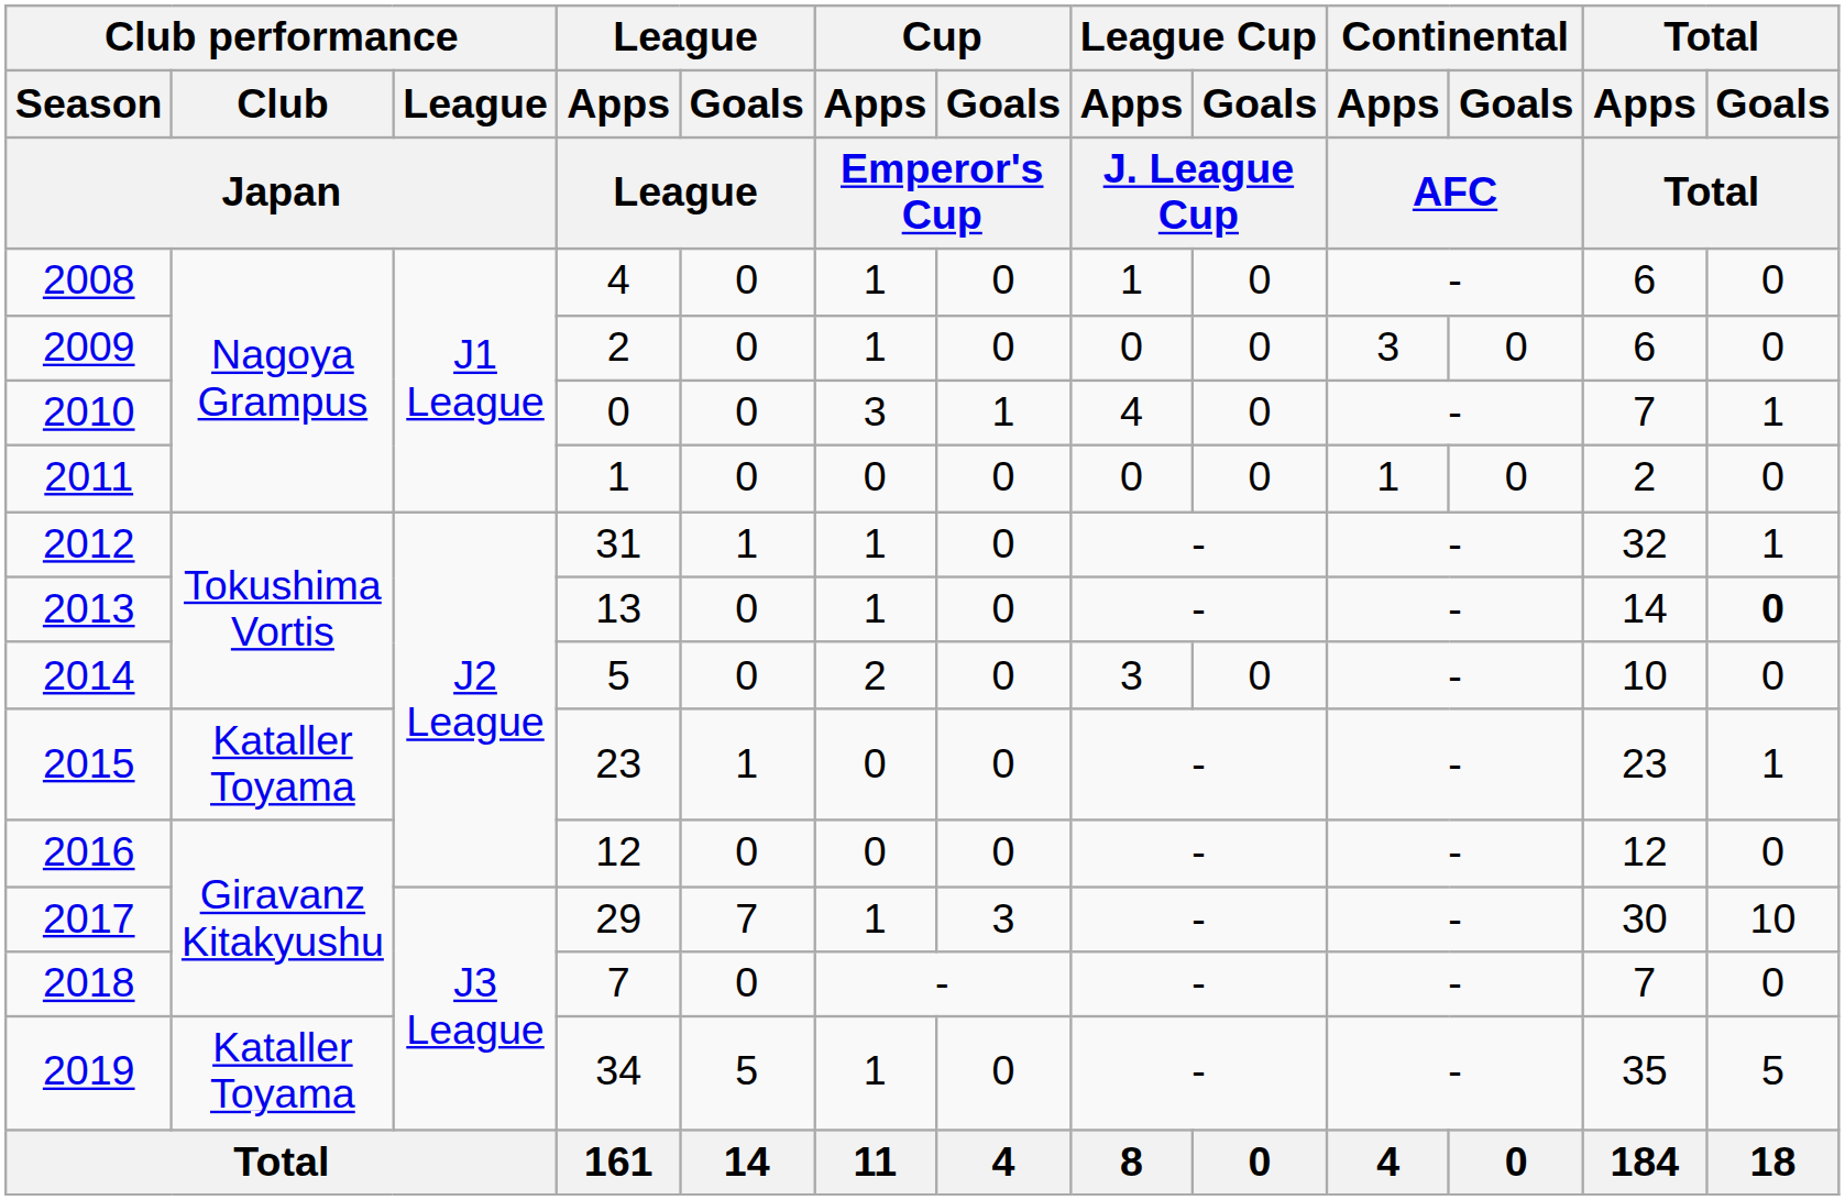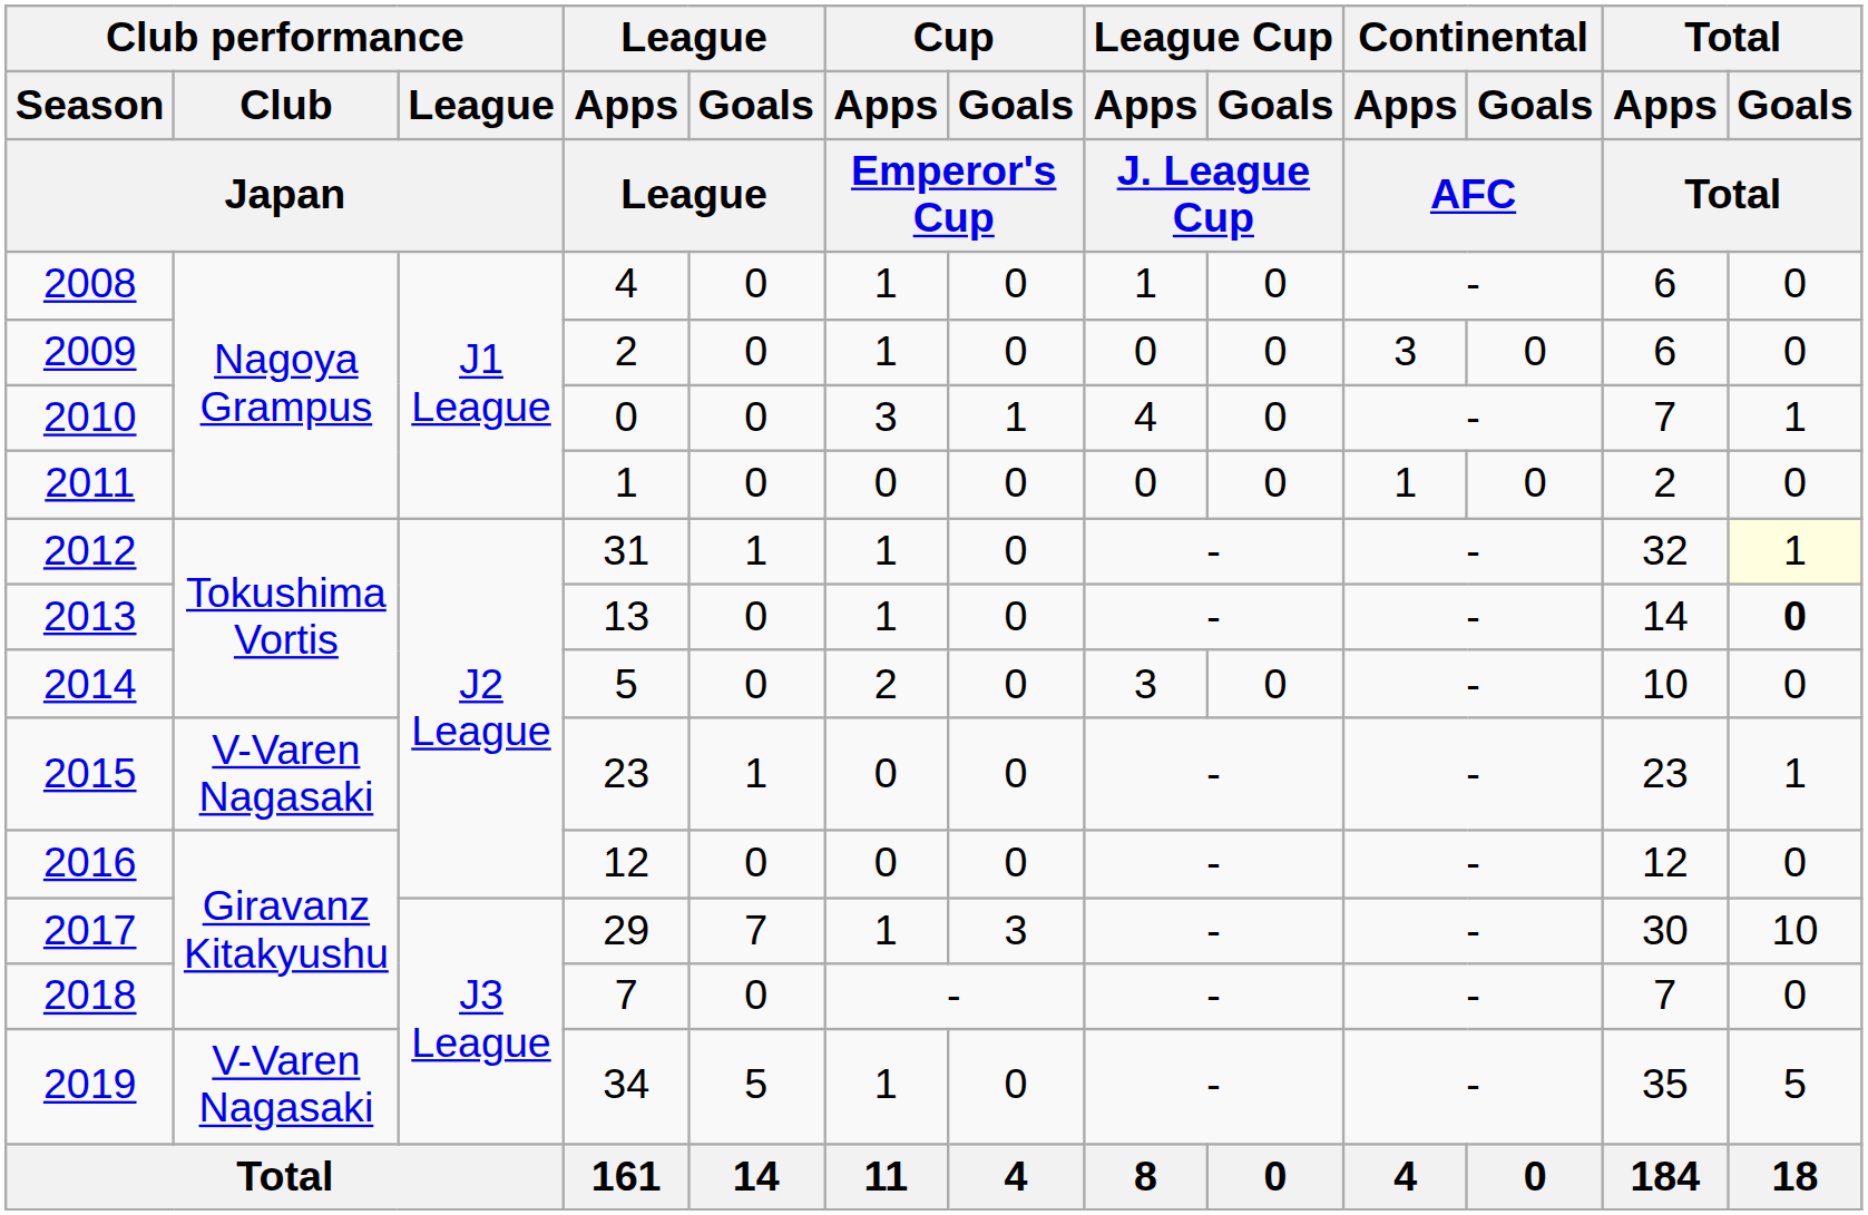2012 | Total / Goals / Total: no background -> lightyellow background
2015 | Club performance / Club / Japan: Kataller Toyama -> V-Varen Nagasaki
2019 | Club performance / Club / Japan: Kataller Toyama -> V-Varen Nagasaki
